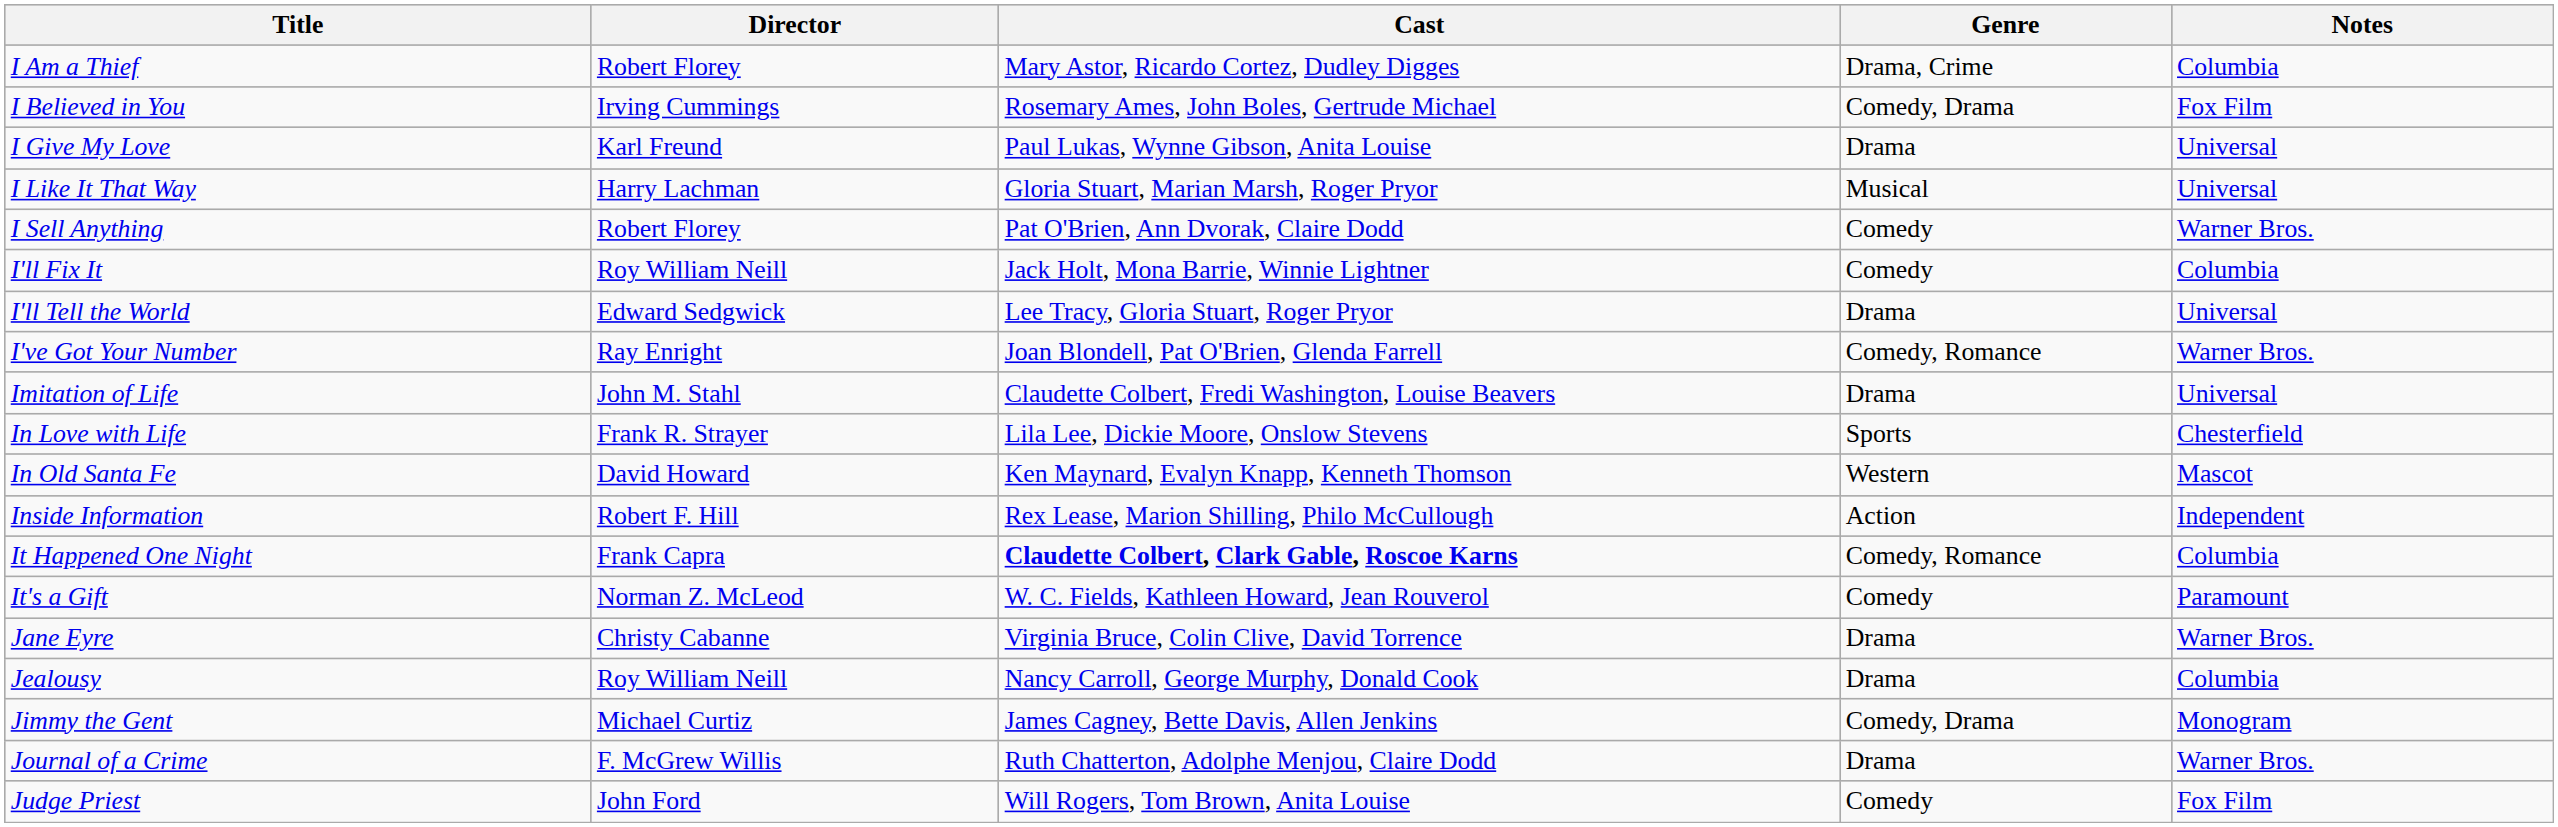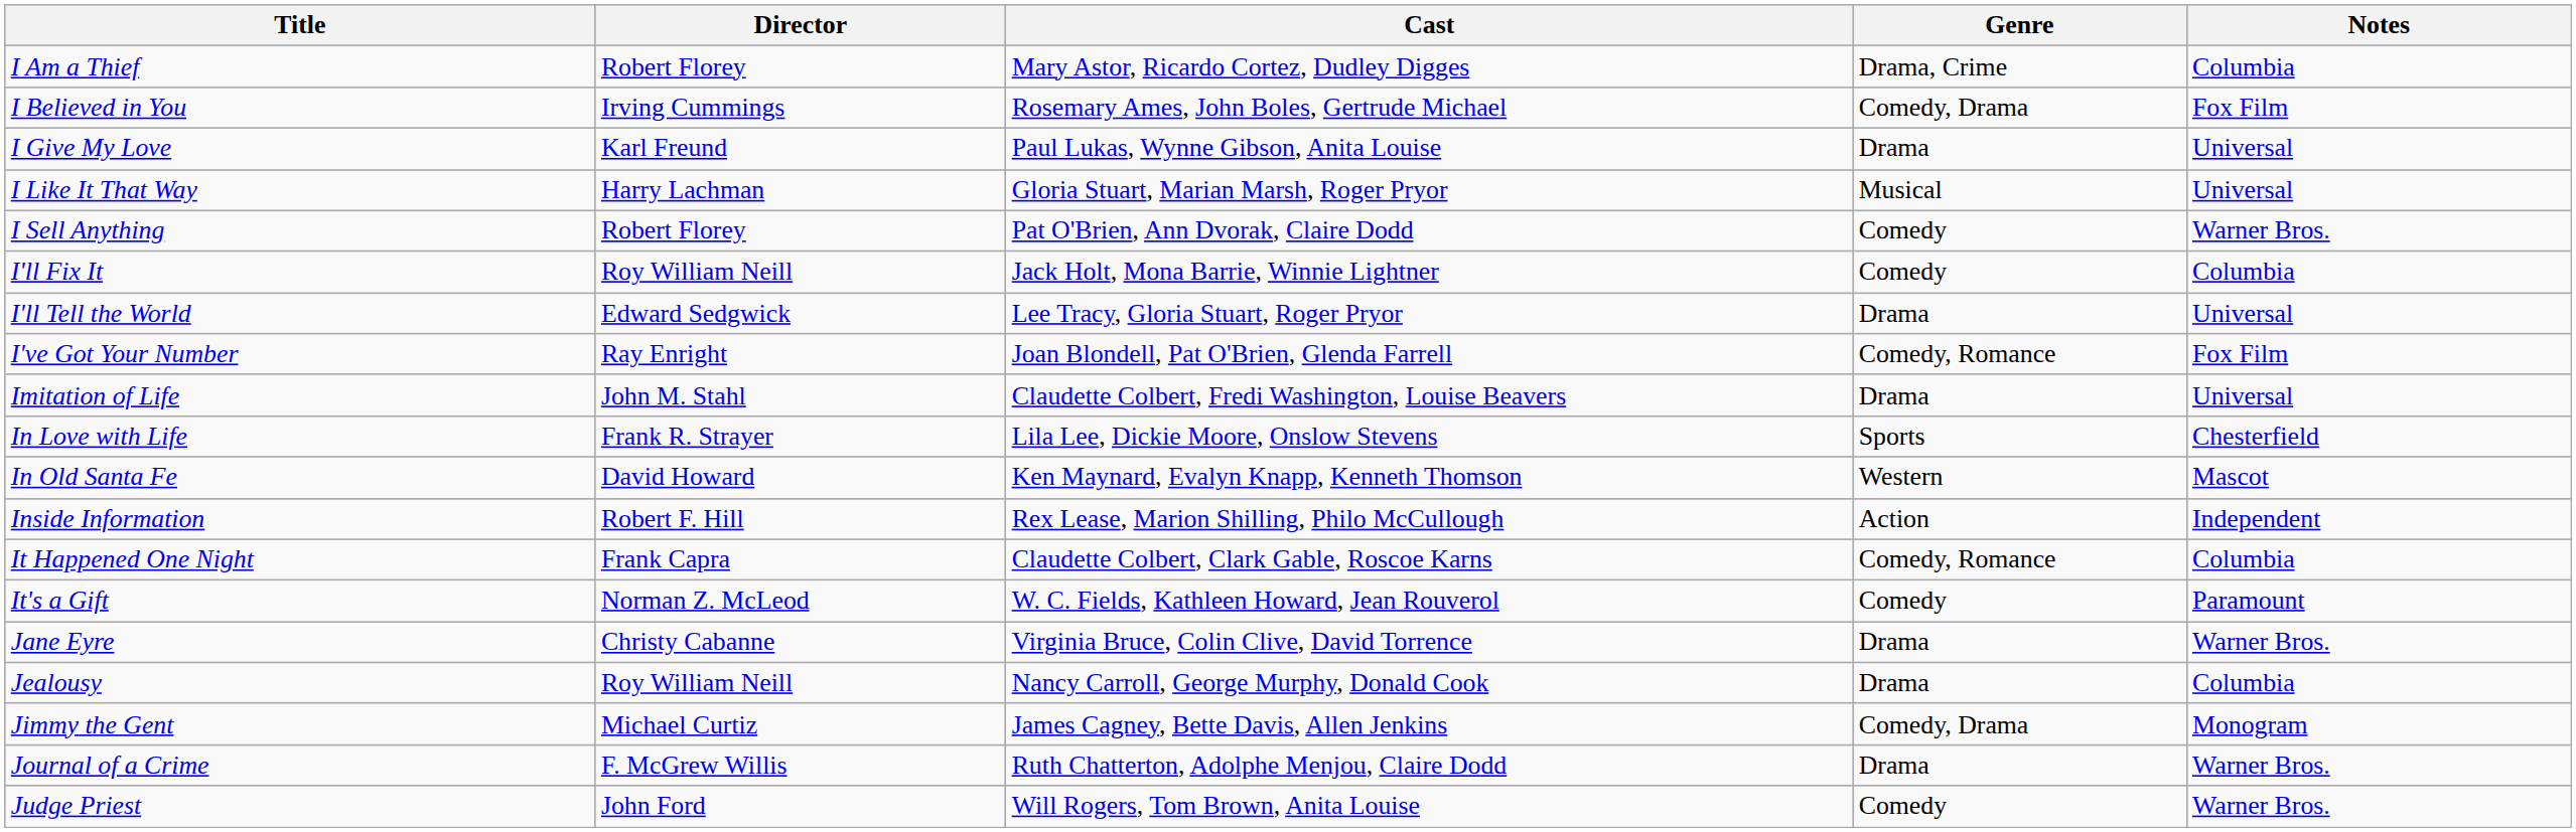I've Got Your Number | Notes: Warner Bros. -> Fox Film
It Happened One Night | Cast: bold -> normal
Judge Priest | Notes: Fox Film -> Warner Bros.
